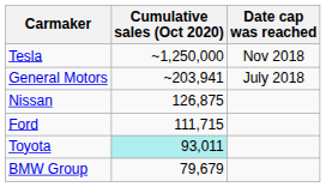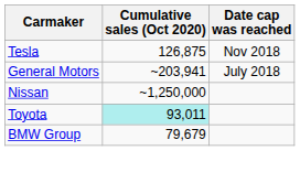Tesla | Cumulative sales (Oct 2020): ~1,250,000 -> 126,875
Nissan | Cumulative sales (Oct 2020): 126,875 -> ~1,250,000
- row: Ford | 111,715
